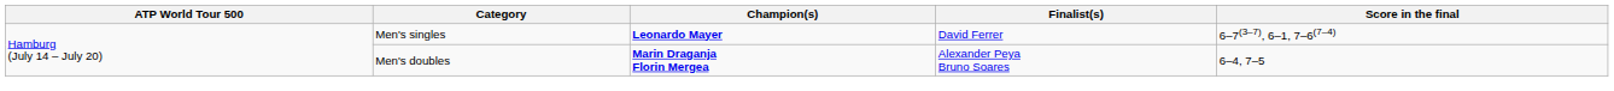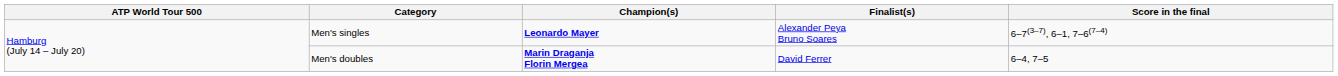Men's singles | Finalist(s): David Ferrer -> Alexander Peya Bruno Soares
Men's doubles | Finalist(s): Alexander Peya Bruno Soares -> David Ferrer
